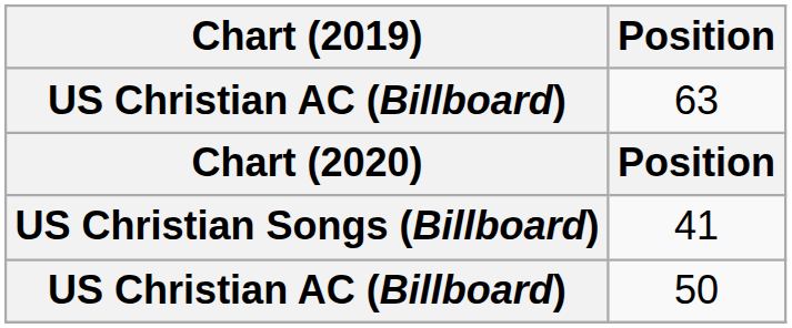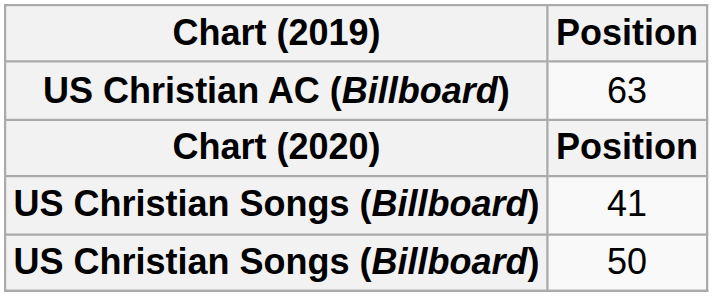50 | Chart (2019): US Christian AC (Billboard) -> US Christian Songs (Billboard)
